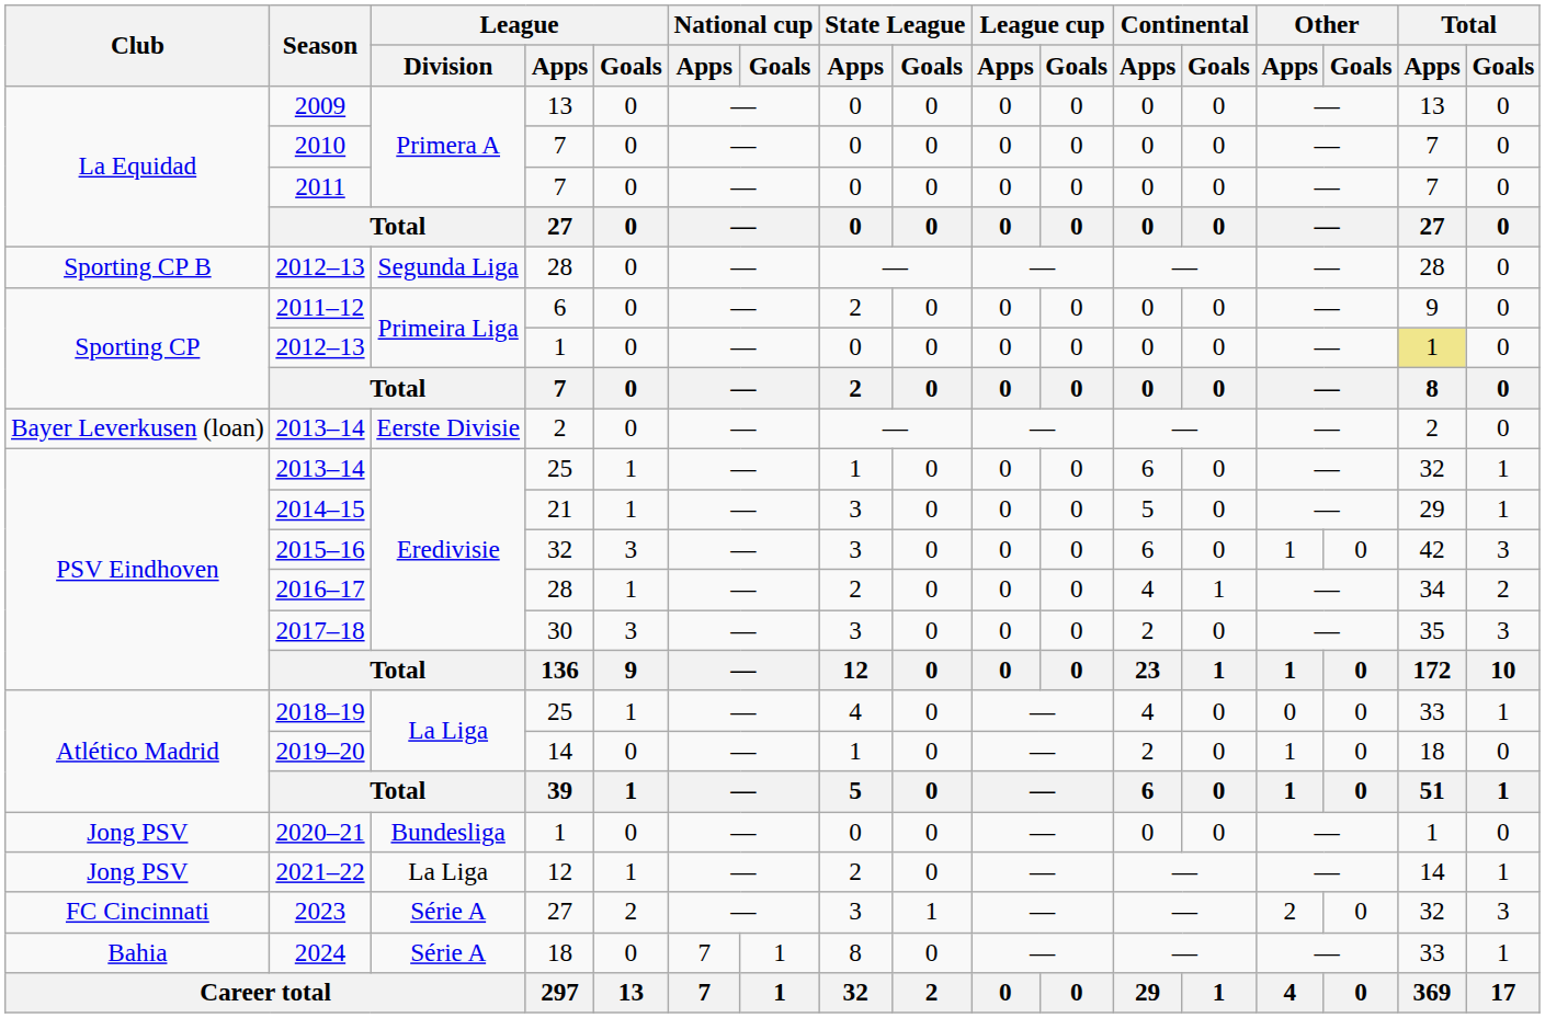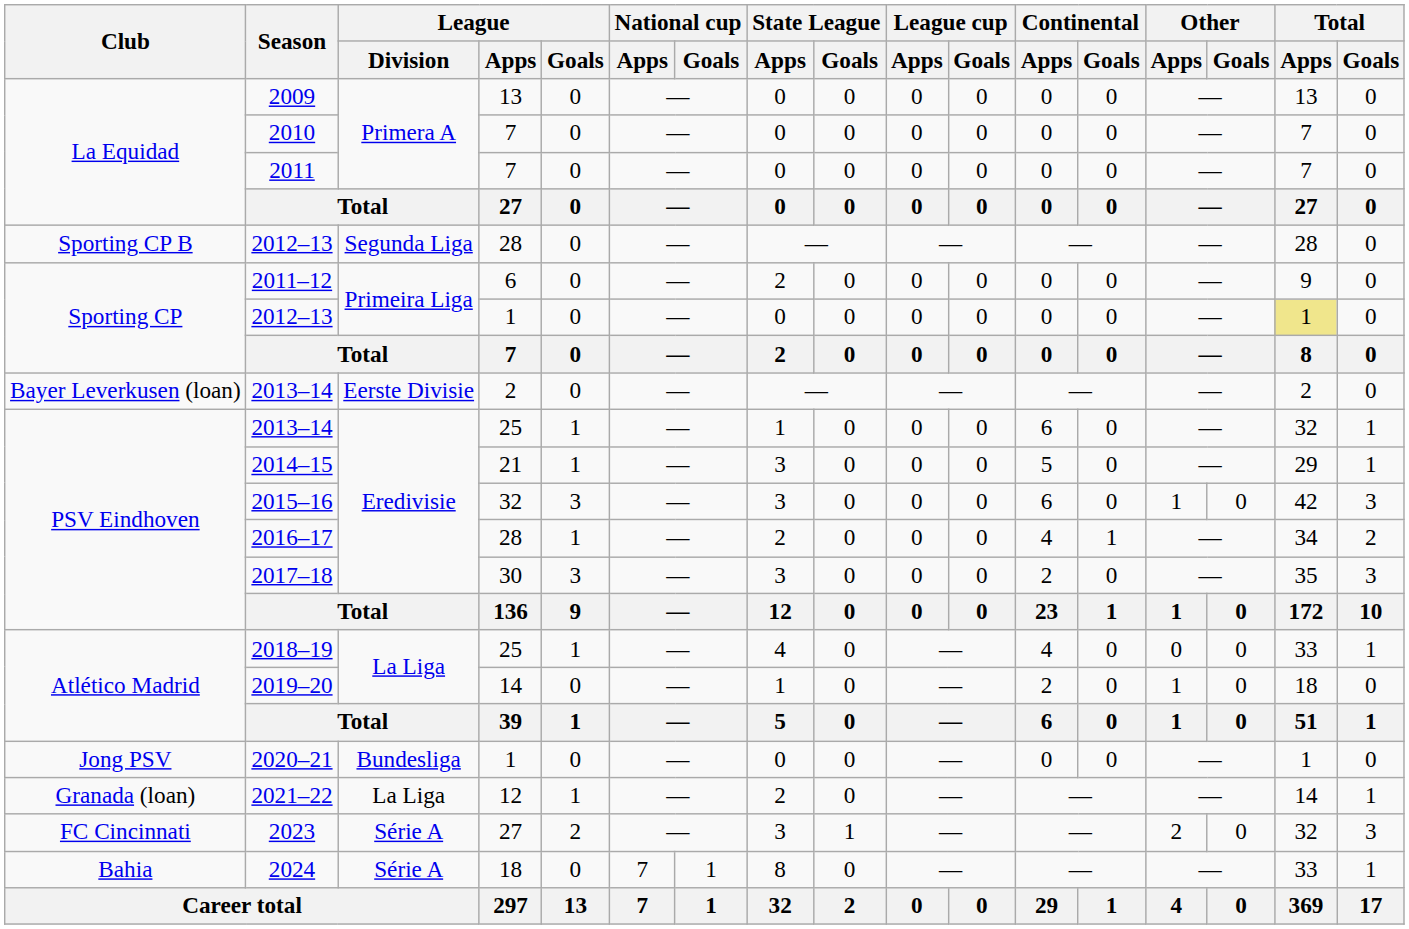2021–22 | Club: Jong PSV -> Granada (loan)
